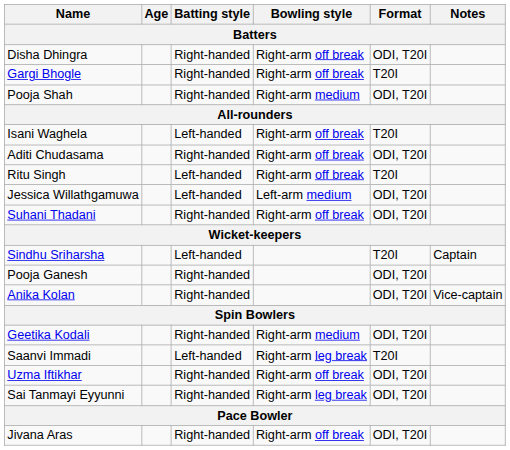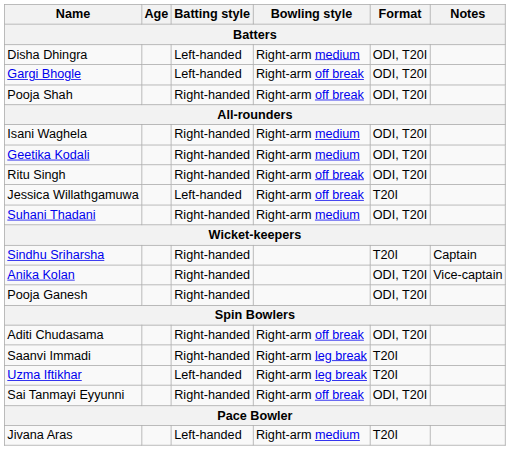Disha Dhingra | Batting style: Right-handed -> Left-handed
Disha Dhingra | Bowling style: Right-arm off break -> Right-arm medium
Gargi Bhogle | Batting style: Right-handed -> Left-handed
Gargi Bhogle | Format: T20I -> ODI, T20I
Pooja Shah | Bowling style: Right-arm medium -> Right-arm off break
Isani Waghela | Batting style: Left-handed -> Right-handed
Isani Waghela | Bowling style: Right-arm off break -> Right-arm medium
Isani Waghela | Format: T20I -> ODI, T20I
rows swapped: Geetika Kodali <-> Aditi Chudasama
Ritu Singh | Batting style: Left-handed -> Right-handed
Ritu Singh | Format: T20I -> ODI, T20I
Jessica Willathgamuwa | Bowling style: Left-arm medium -> Right-arm off break
Jessica Willathgamuwa | Format: ODI, T20I -> T20I
Suhani Thadani | Bowling style: Right-arm off break -> Right-arm medium
Sindhu Sriharsha | Batting style: Left-handed -> Right-handed
rows swapped: Anika Kolan <-> Pooja Ganesh
Saanvi Immadi | Batting style: Left-handed -> Right-handed
Uzma Iftikhar | Batting style: Right-handed -> Left-handed
Uzma Iftikhar | Bowling style: Right-arm off break -> Right-arm leg break
Uzma Iftikhar | Format: ODI, T20I -> T20I
Sai Tanmayi Eyyunni | Bowling style: Right-arm leg break -> Right-arm off break
Jivana Aras | Batting style: Right-handed -> Left-handed
Jivana Aras | Bowling style: Right-arm off break -> Right-arm medium
Jivana Aras | Format: ODI, T20I -> T20I
